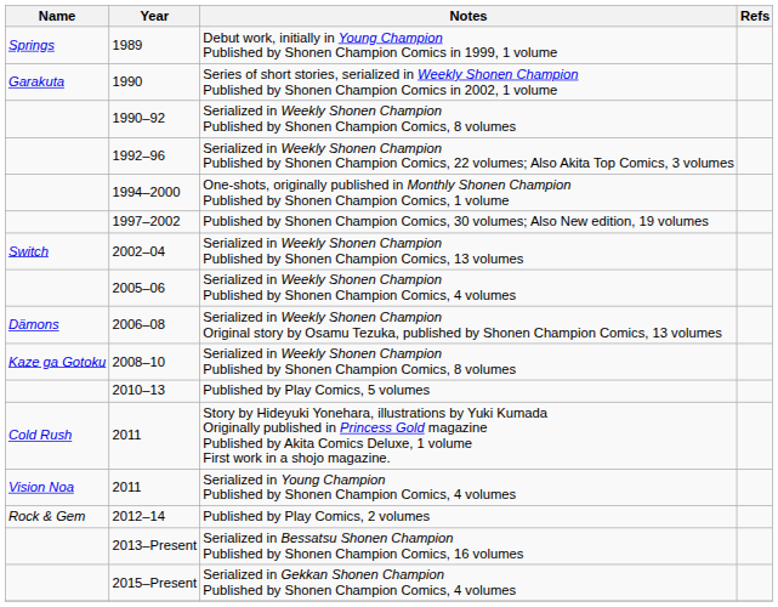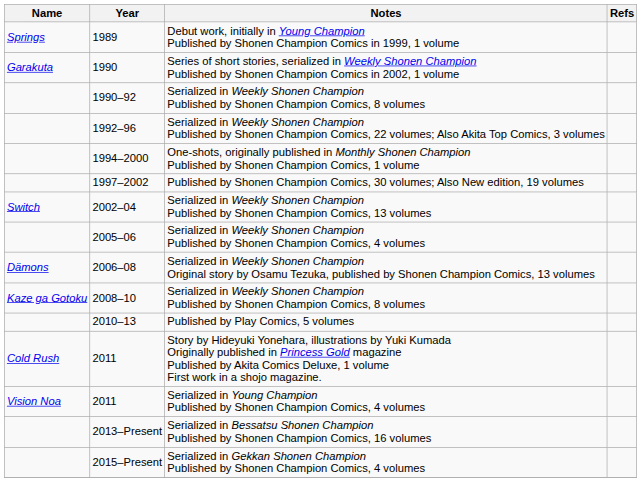- row: Rock & Gem | 2012–14 | Published by Play Comics, 2 volumes
